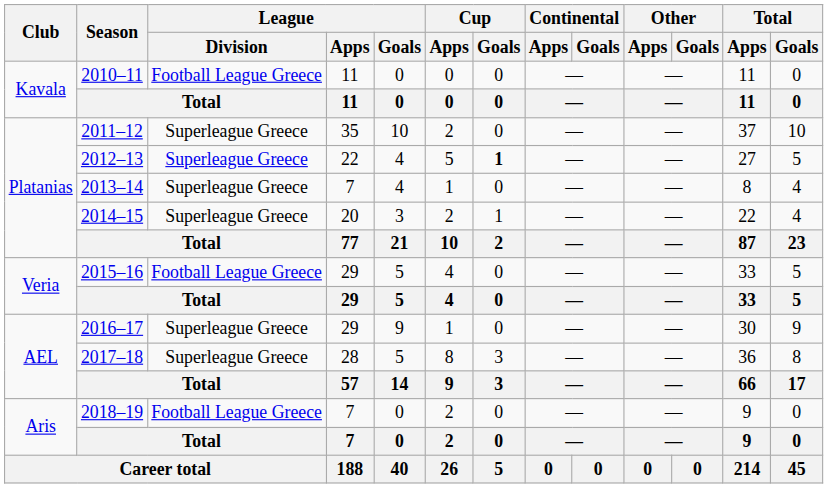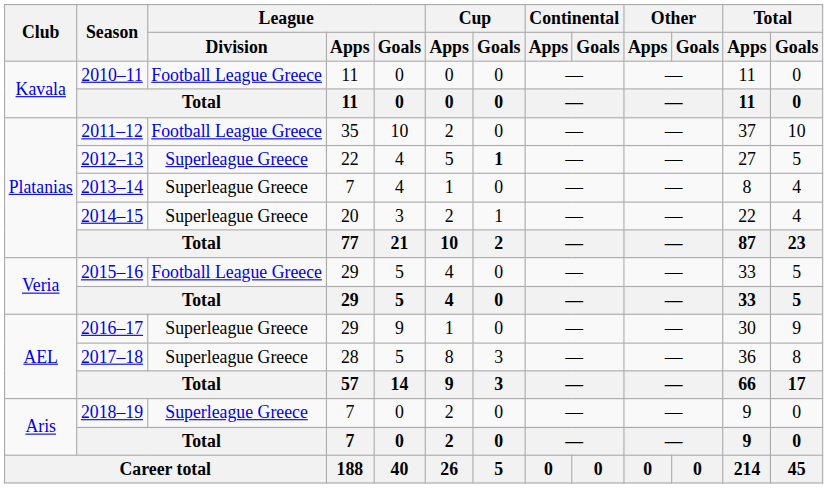2011–12 | League / Division: Superleague Greece -> Football League Greece
2018–19 | League / Division: Football League Greece -> Superleague Greece
